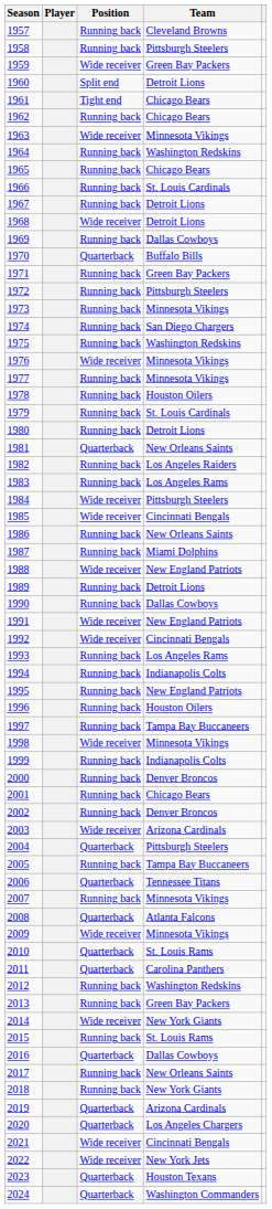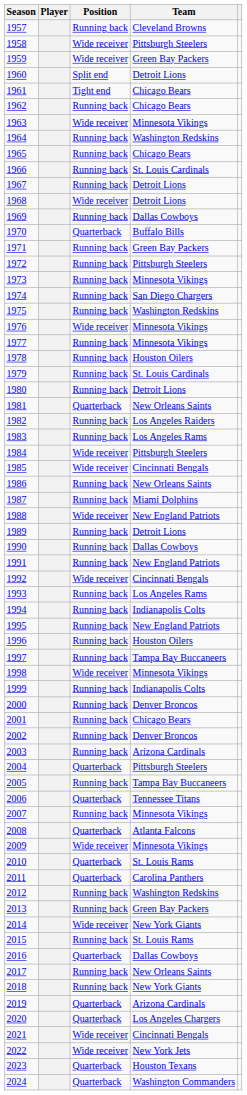1958 | Position: Running back -> Wide receiver
1991 | Position: Wide receiver -> Running back
2003 | Position: Wide receiver -> Running back
